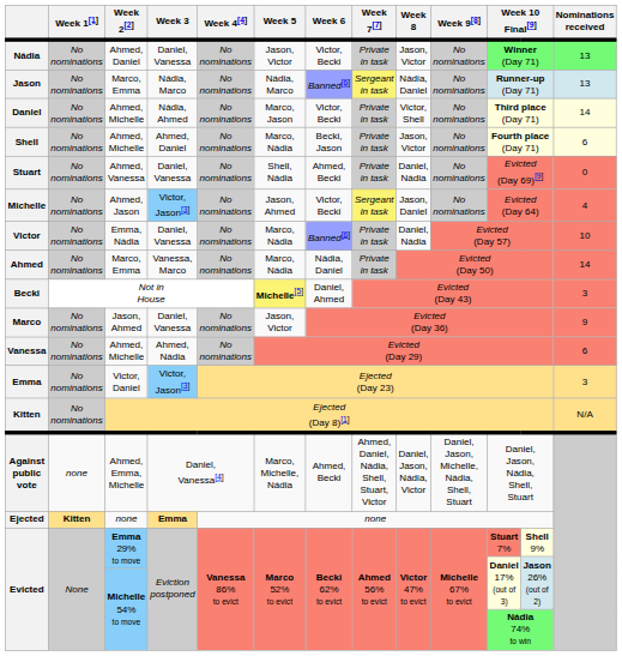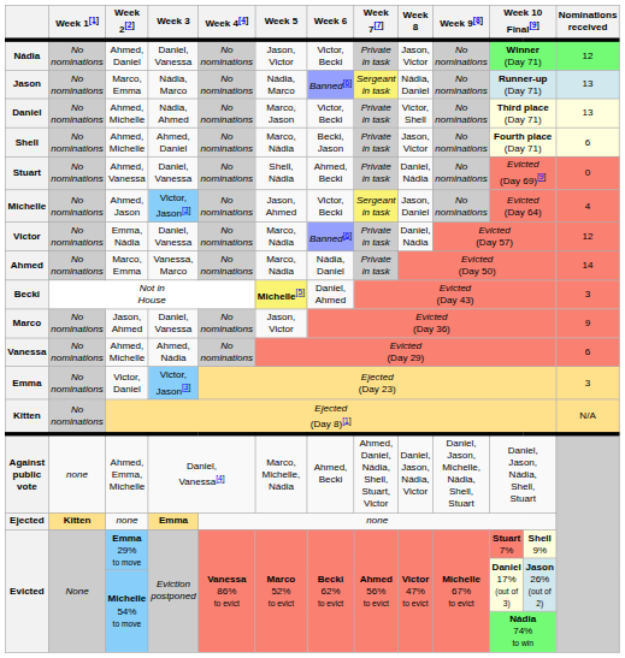Nádia | Nominations received: 13 -> 12
Daniel | Nominations received: 14 -> 13
Victor | Nominations received: 10 -> 12
